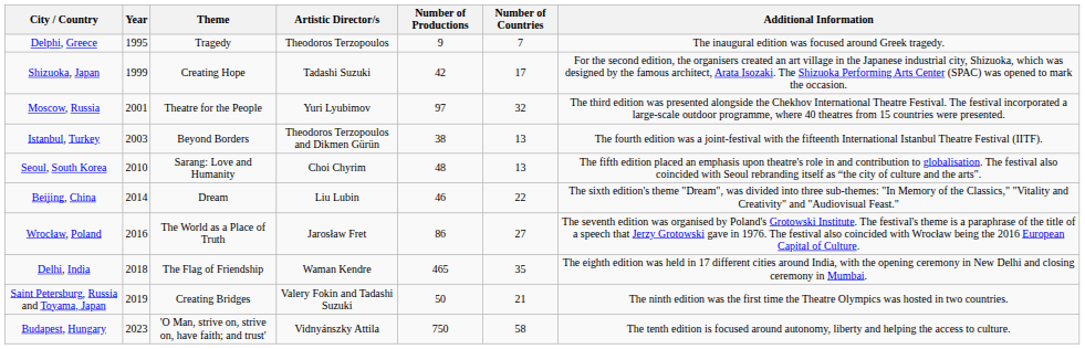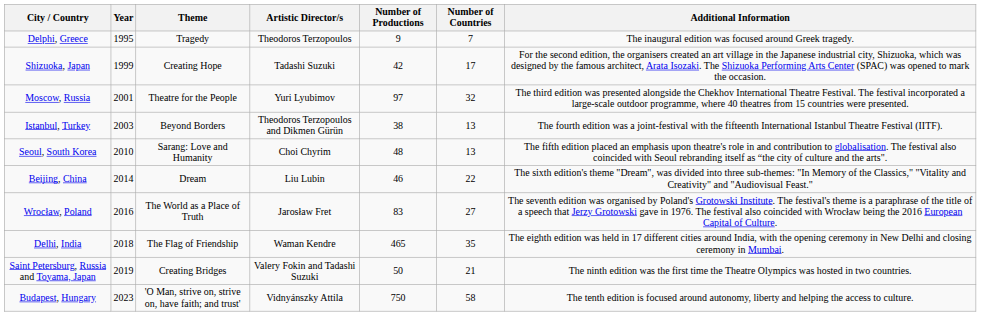Wrocław, Poland | Number of Productions: 86 -> 83
